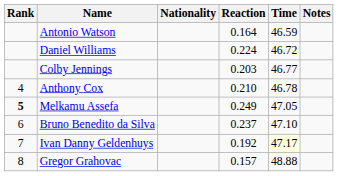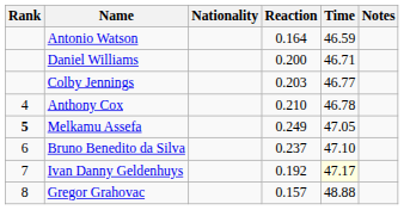Daniel Williams | Reaction: 0.224 -> 0.200
Daniel Williams | Time: 46.72 -> 46.71
